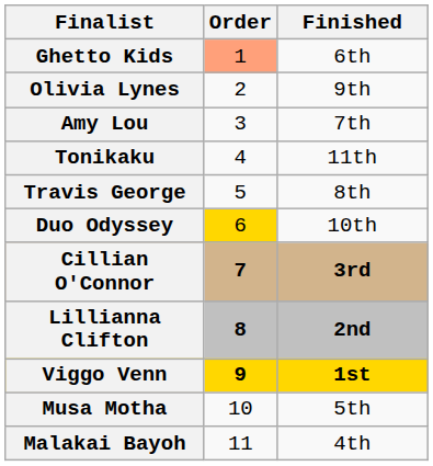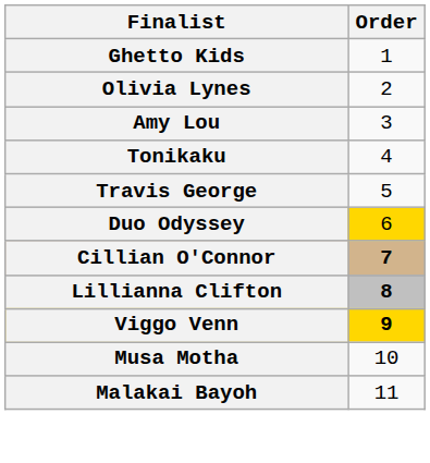- column: Finished | 6th | 9th | 7th | 11th | 8th | 10th | 3rd | 2nd | 1st | 5th | 4th
Ghetto Kids | Order: lightsalmon background -> no background
